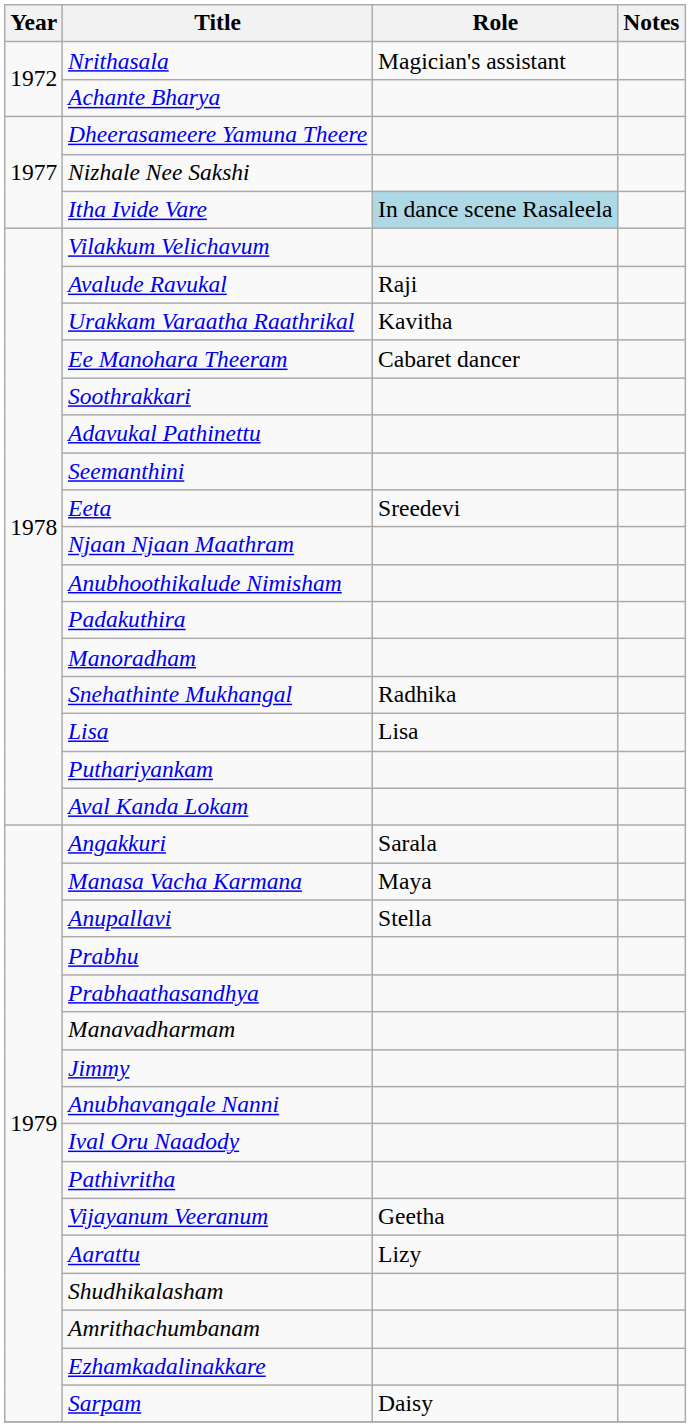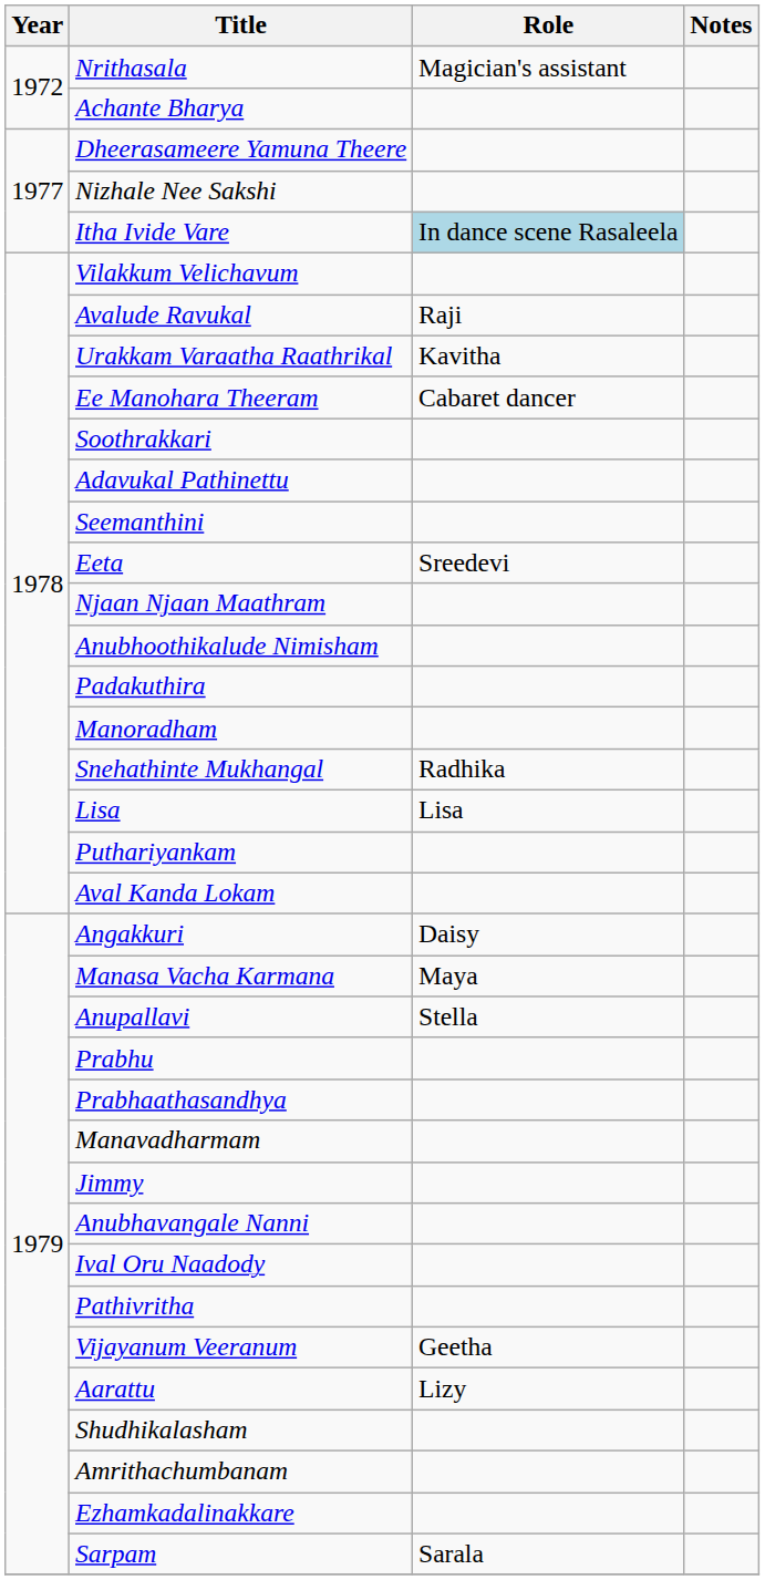Angakkuri | Role: Sarala -> Daisy
Sarpam | Role: Daisy -> Sarala
